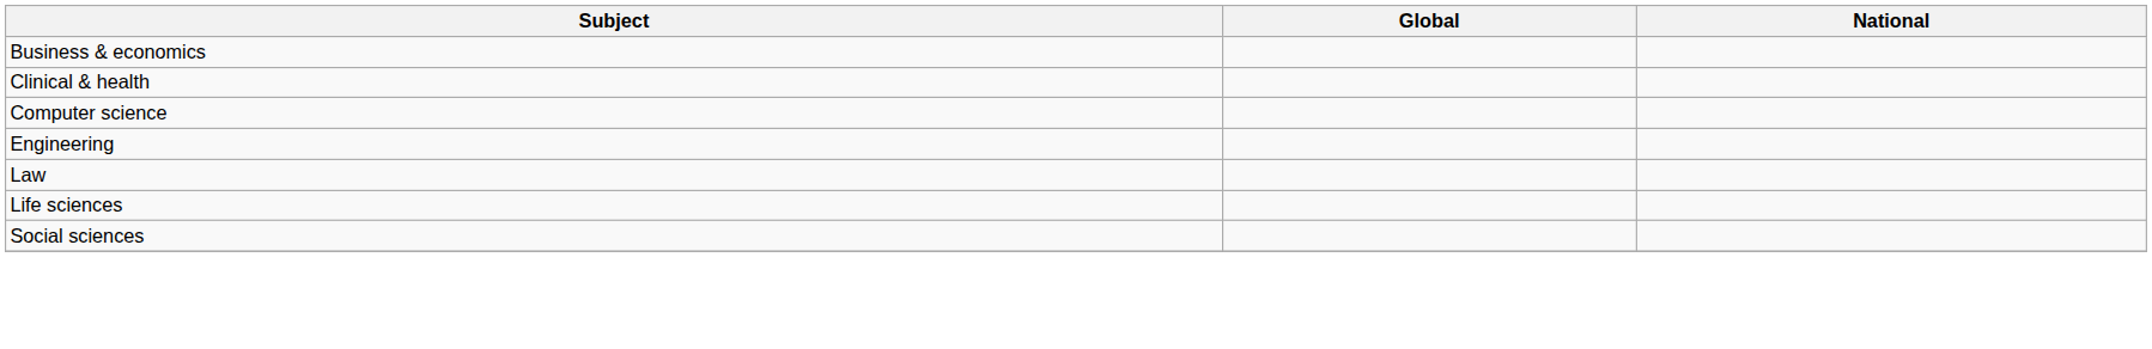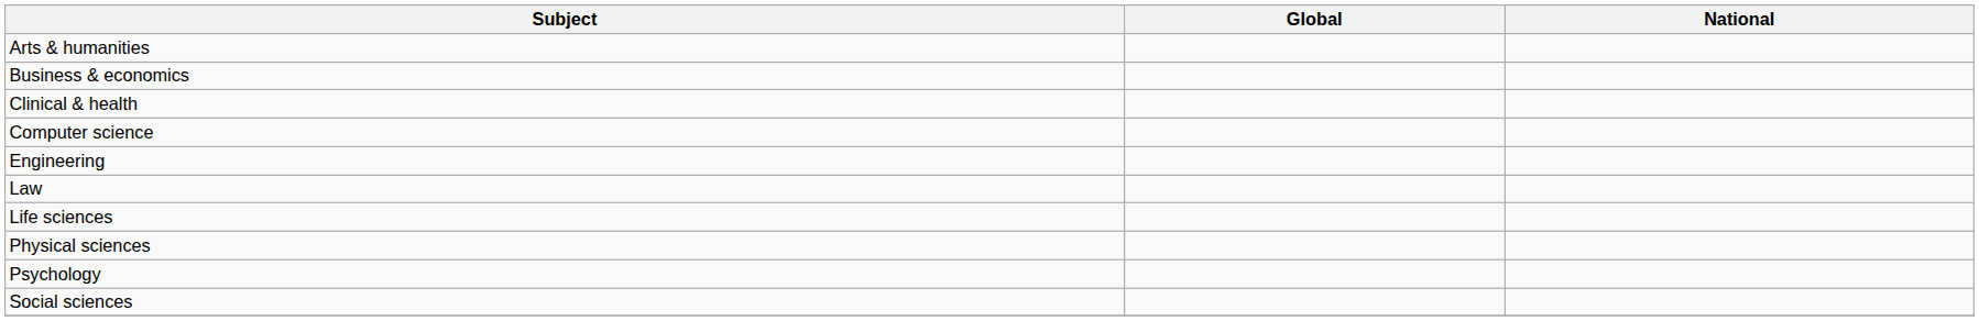+ row: Arts & humanities
+ row: Physical sciences
+ row: Psychology
